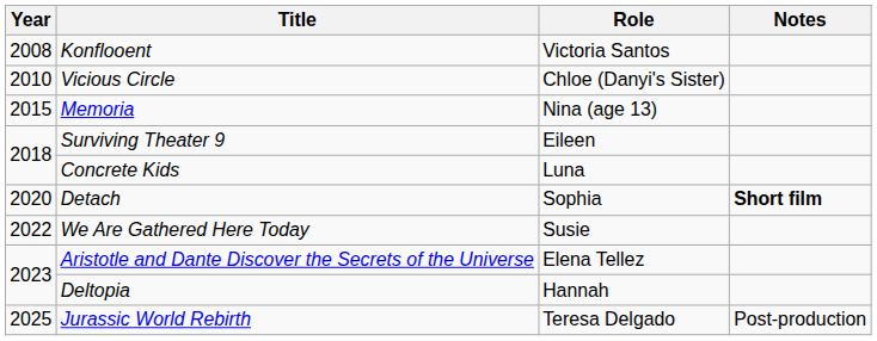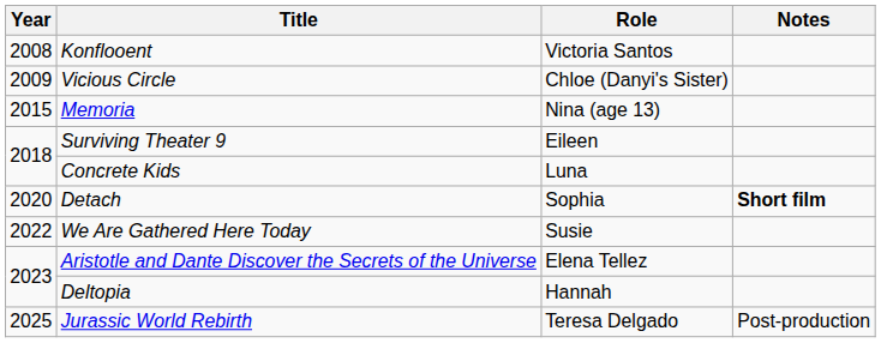Vicious Circle | Year: 2010 -> 2009
